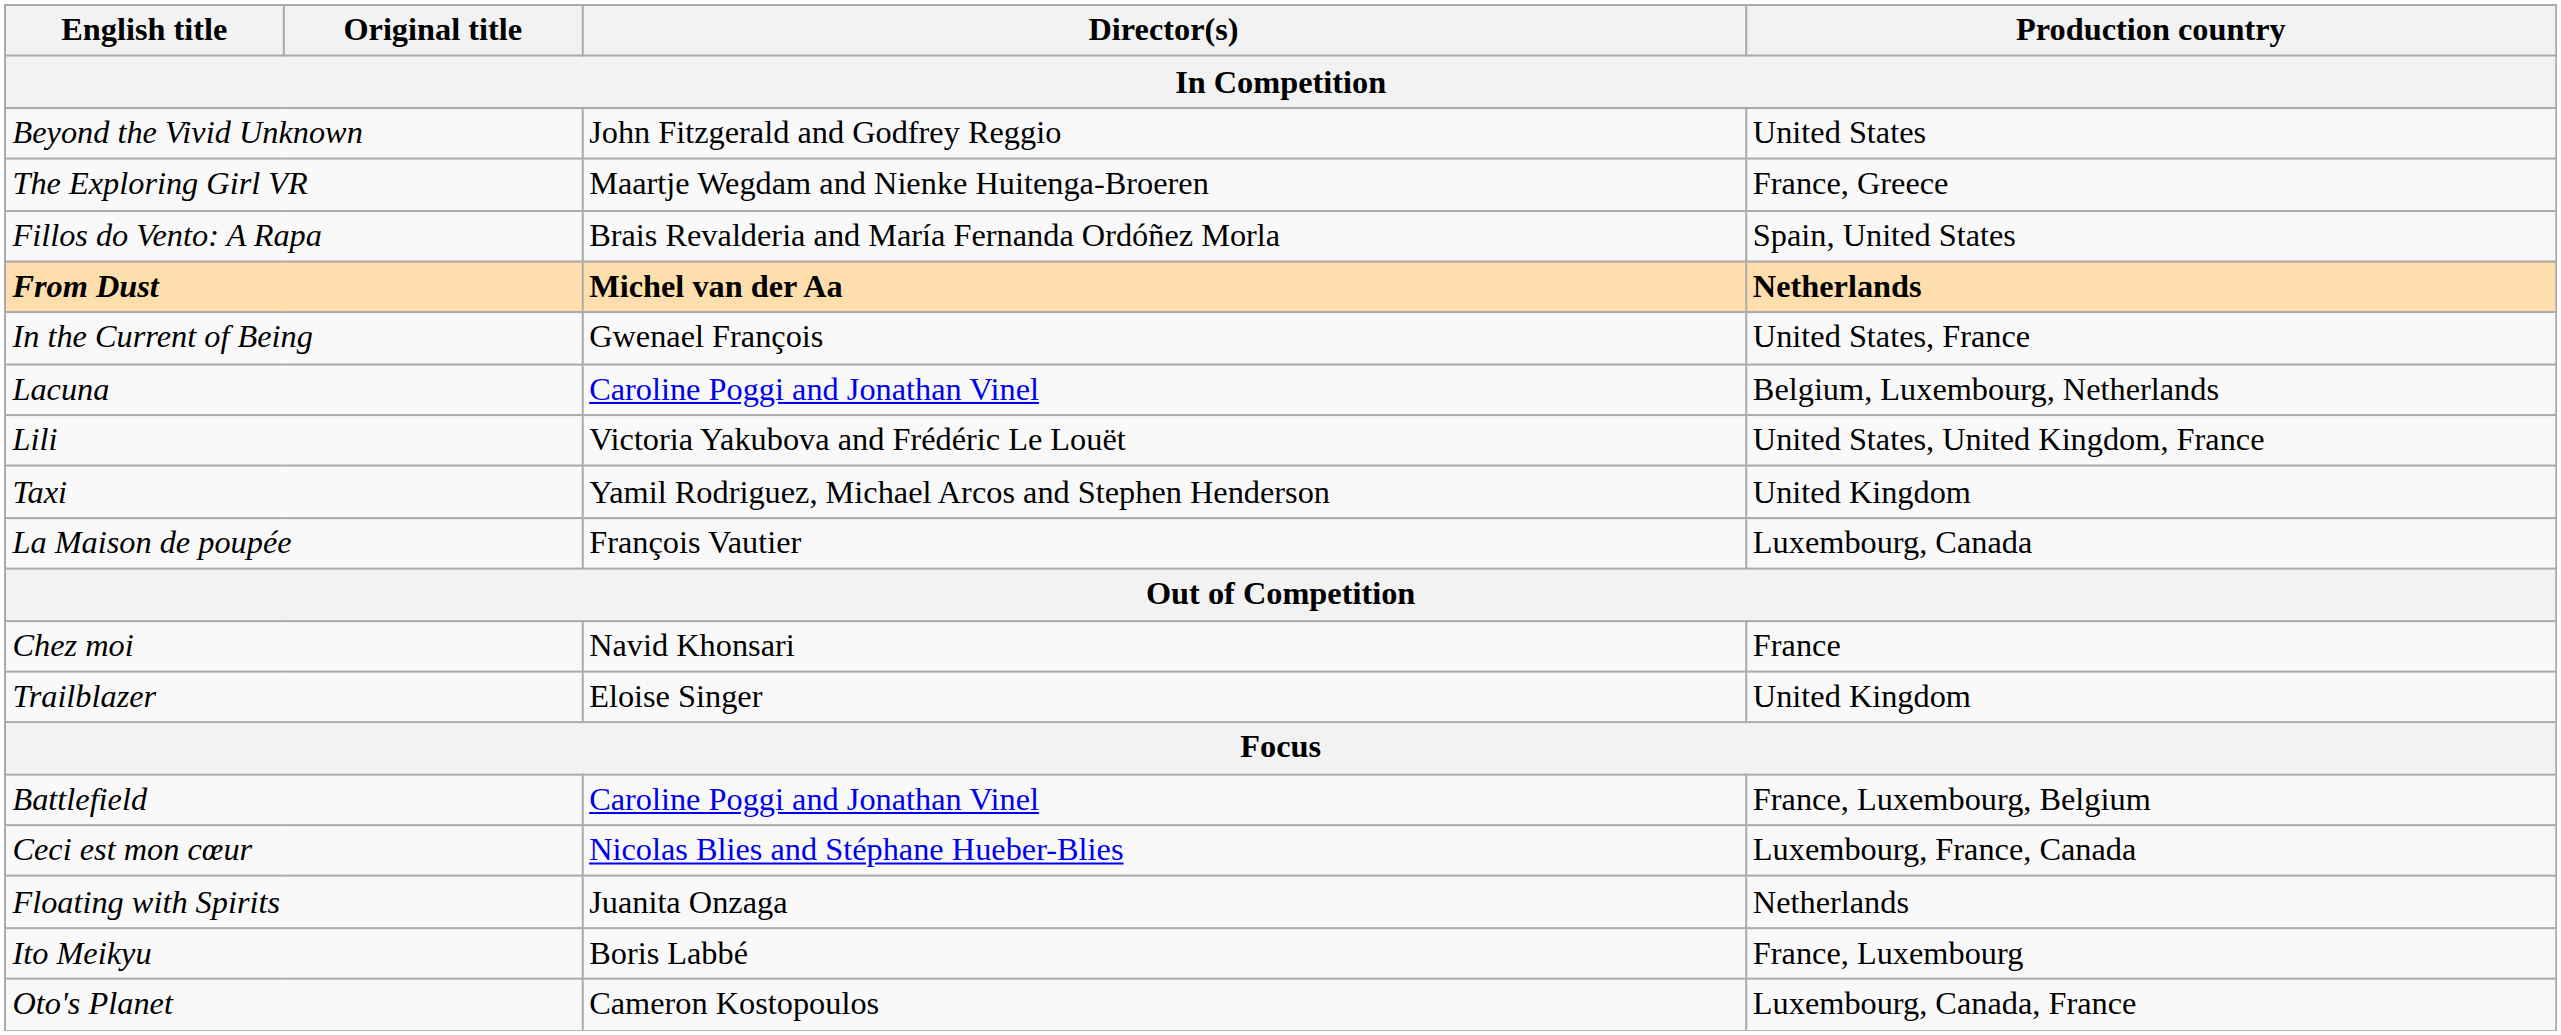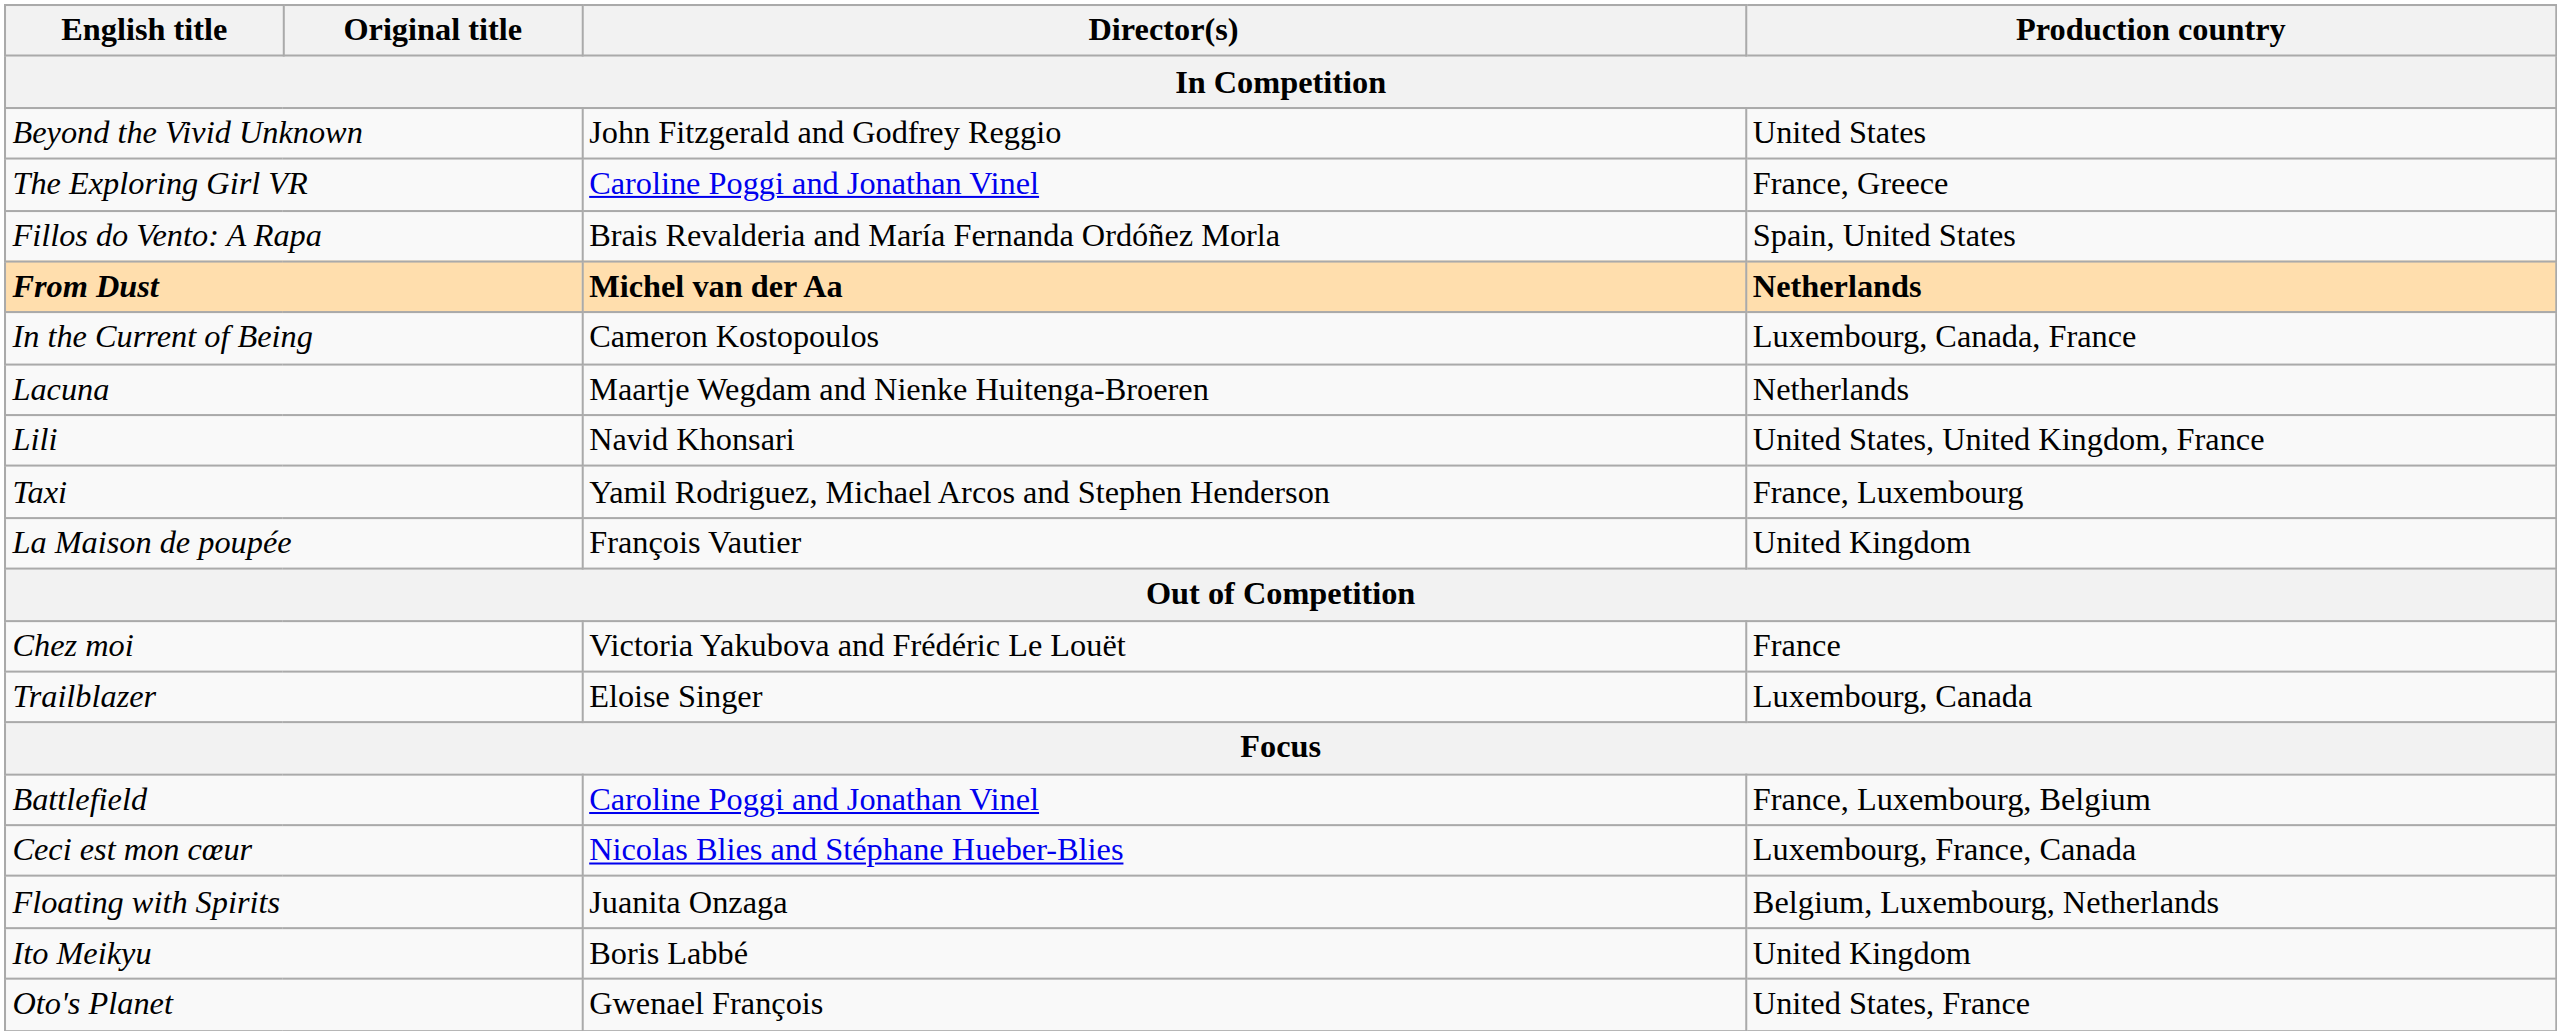The Exploring Girl VR | Director(s): Maartje Wegdam and Nienke Huitenga-Broeren -> Caroline Poggi and Jonathan Vinel
In the Current of Being | Director(s): Gwenael François -> Cameron Kostopoulos
In the Current of Being | Production country: United States, France -> Luxembourg, Canada, France
Lacuna | Director(s): Caroline Poggi and Jonathan Vinel -> Maartje Wegdam and Nienke Huitenga-Broeren
Lacuna | Production country: Belgium, Luxembourg, Netherlands -> Netherlands
Lili | Director(s): Victoria Yakubova and Frédéric Le Louët -> Navid Khonsari
Taxi | Production country: United Kingdom -> France, Luxembourg
La Maison de poupée | Production country: Luxembourg, Canada -> United Kingdom
Chez moi | Director(s): Navid Khonsari -> Victoria Yakubova and Frédéric Le Louët
Trailblazer | Production country: United Kingdom -> Luxembourg, Canada
Floating with Spirits | Production country: Netherlands -> Belgium, Luxembourg, Netherlands
Ito Meikyu | Production country: France, Luxembourg -> United Kingdom
Oto's Planet | Director(s): Cameron Kostopoulos -> Gwenael François
Oto's Planet | Production country: Luxembourg, Canada, France -> United States, France
